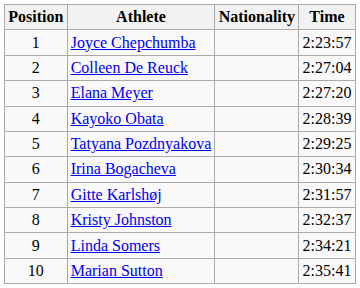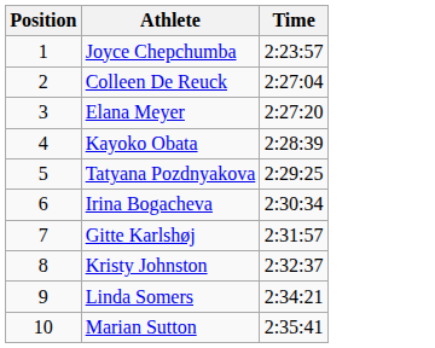- column: Nationality
